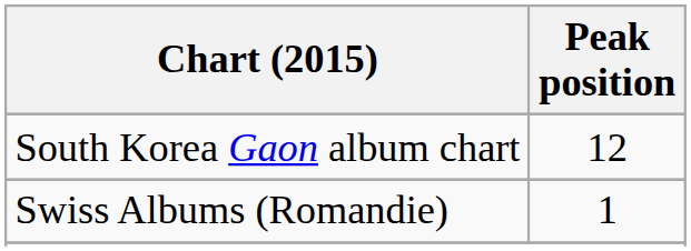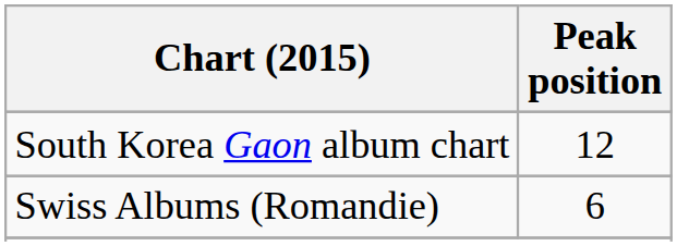Swiss Albums (Romandie) | Peak position: 1 -> 6
